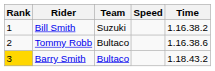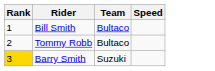- column: Time | 1.16.38.2 | 1.16.38.6 | 1.18.43.2
Bill Smith | Team: Suzuki -> Bultaco
Barry Smith | Team: Bultaco -> Suzuki
